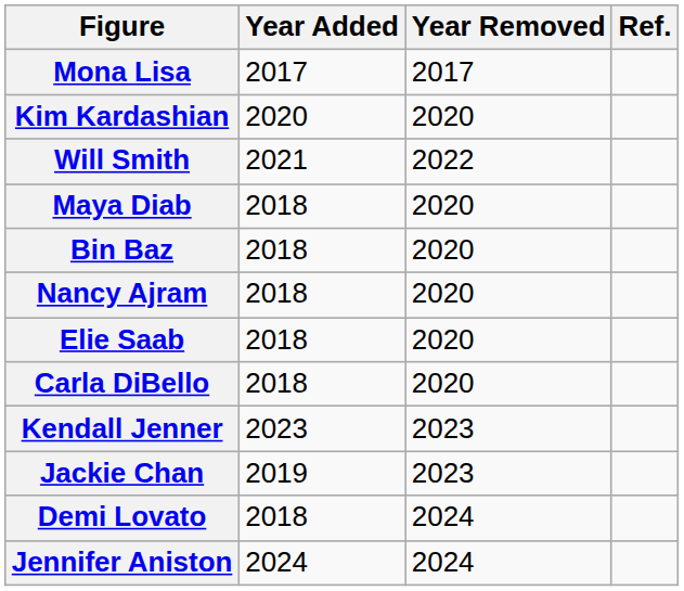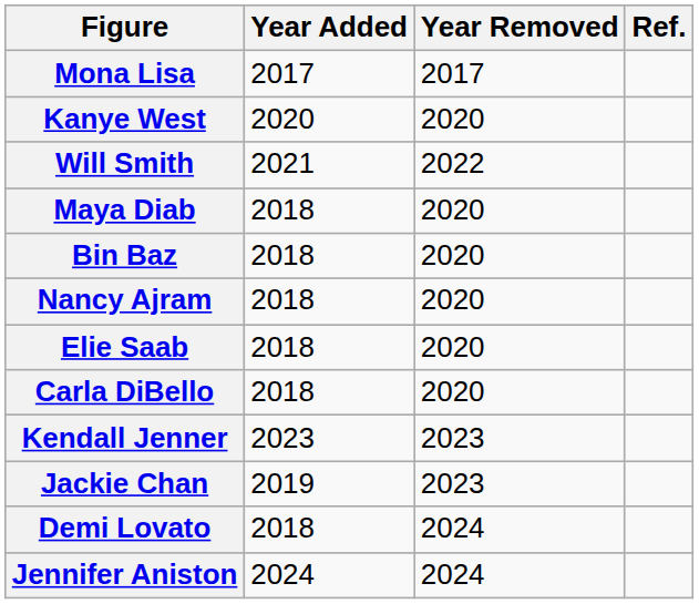- row: Kim Kardashian | 2020 | 2020
+ row: Kanye West | 2020 | 2020
